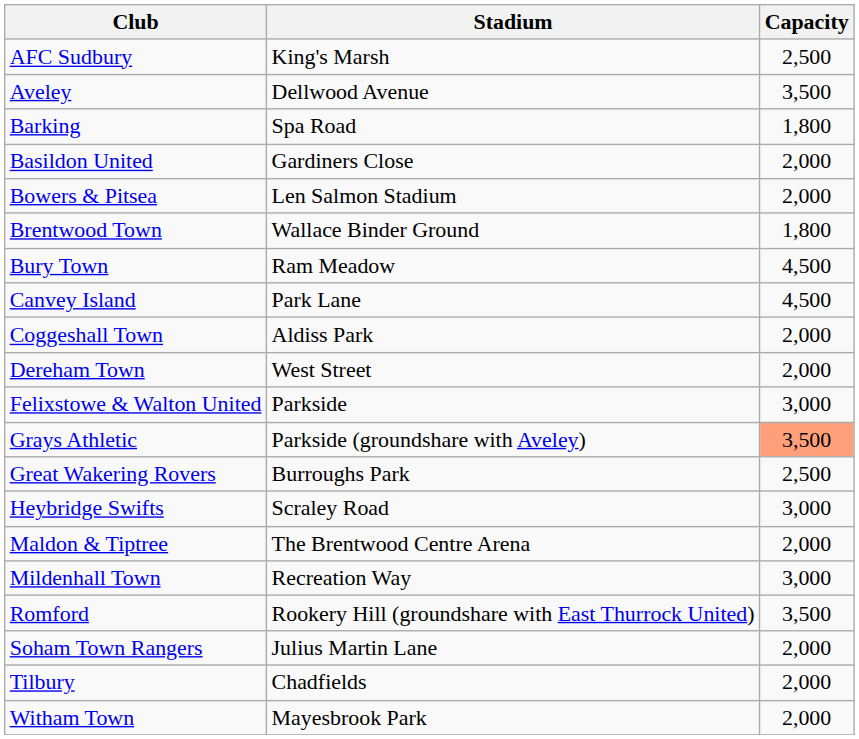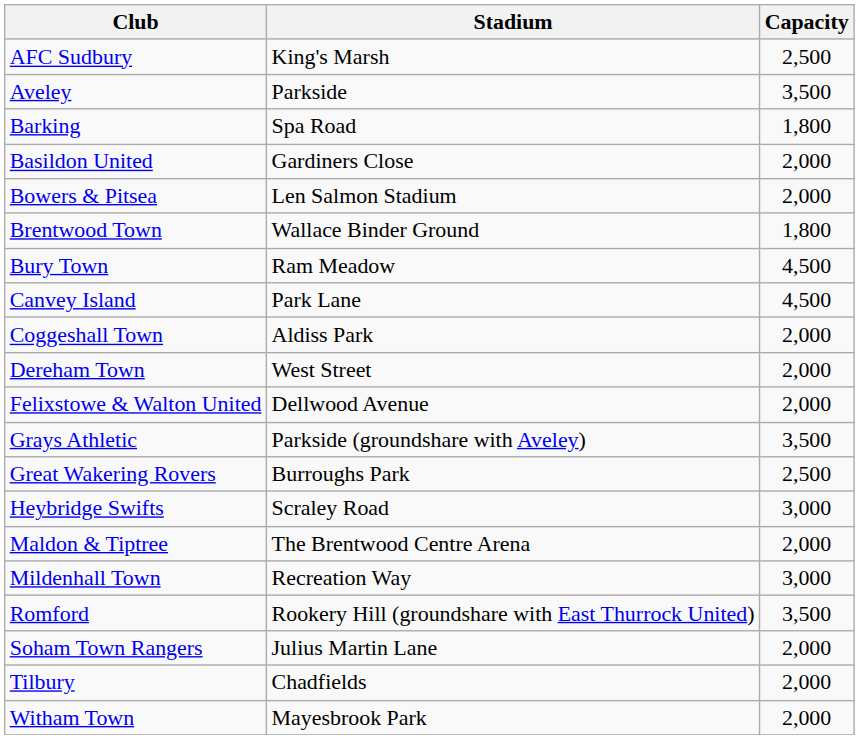Aveley | Stadium: Dellwood Avenue -> Parkside
Felixstowe & Walton United | Stadium: Parkside -> Dellwood Avenue
Felixstowe & Walton United | Capacity: 3,000 -> 2,000
Grays Athletic | Capacity: lightsalmon background -> no background
